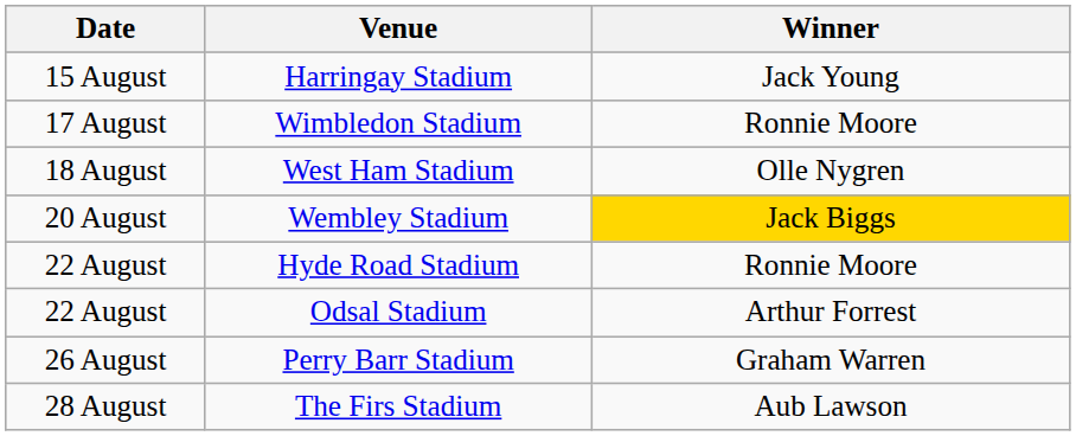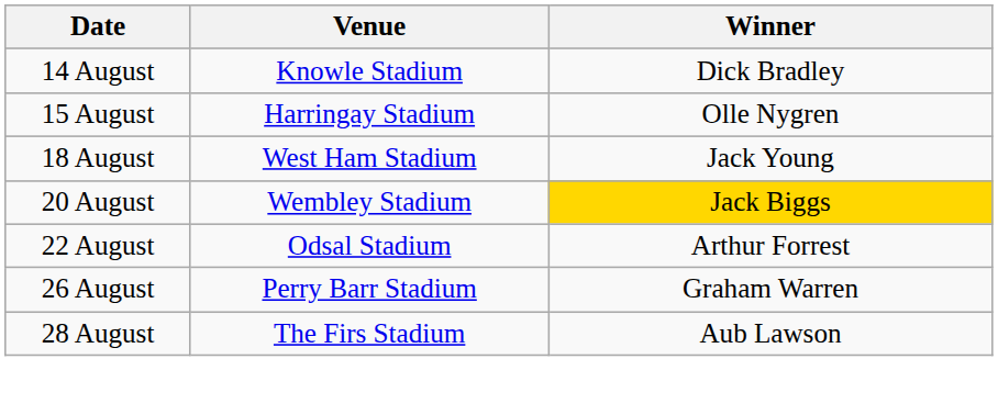+ row: 14 August | Knowle Stadium | Dick Bradley
Harringay Stadium | Winner: Jack Young -> Olle Nygren
- row: 17 August | Wimbledon Stadium | Ronnie Moore
West Ham Stadium | Winner: Olle Nygren -> Jack Young
- row: 22 August | Hyde Road Stadium | Ronnie Moore
